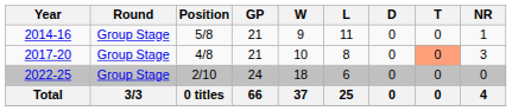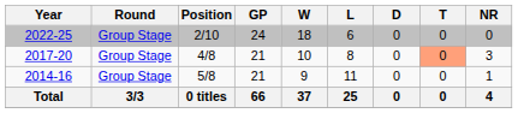rows swapped: 2014-16 <-> 2022-25
